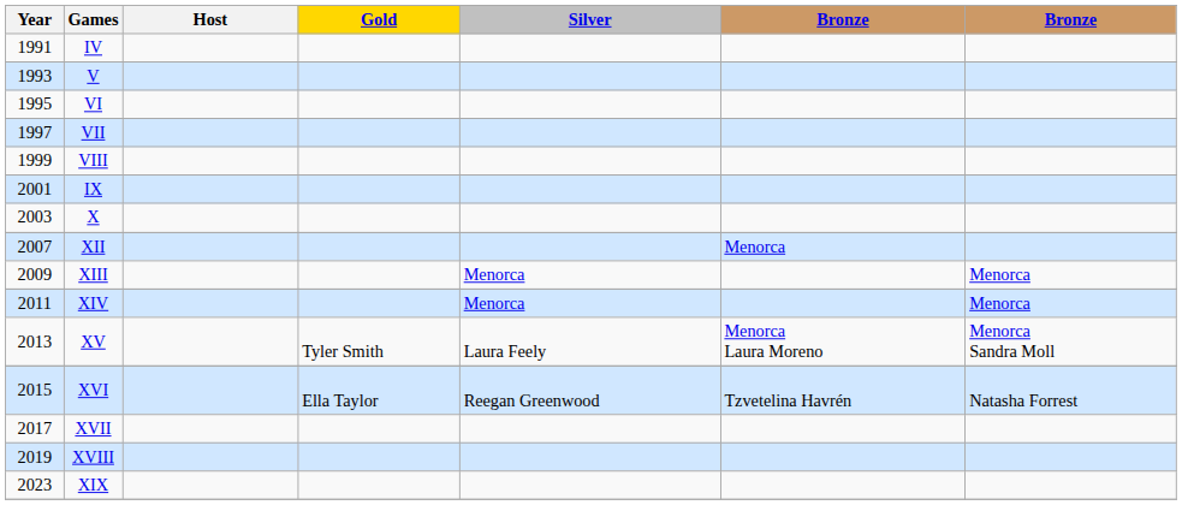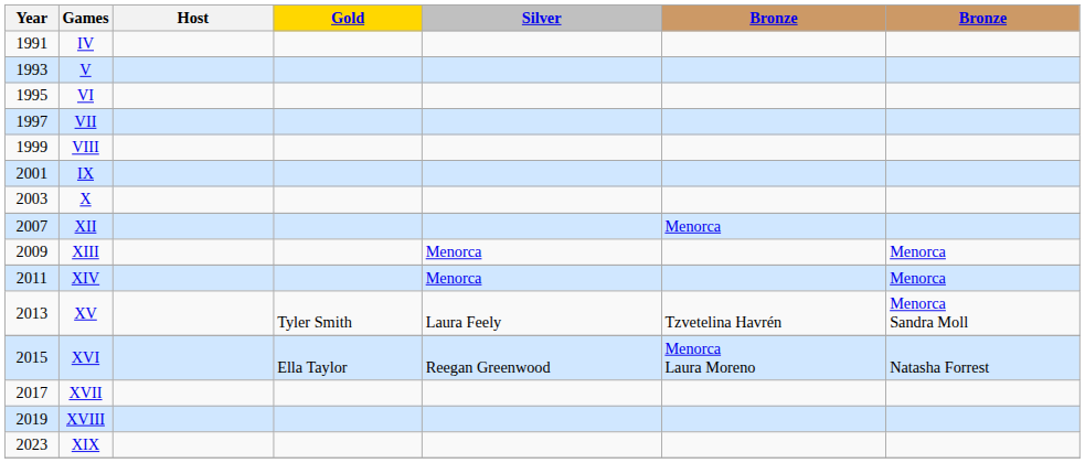XV | column 6: Menorca Laura Moreno -> Tzvetelina Havrén
XVI | column 6: Tzvetelina Havrén -> Menorca Laura Moreno
